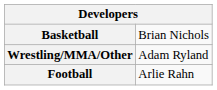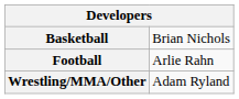rows swapped: Football <-> Wrestling/MMA/Other
